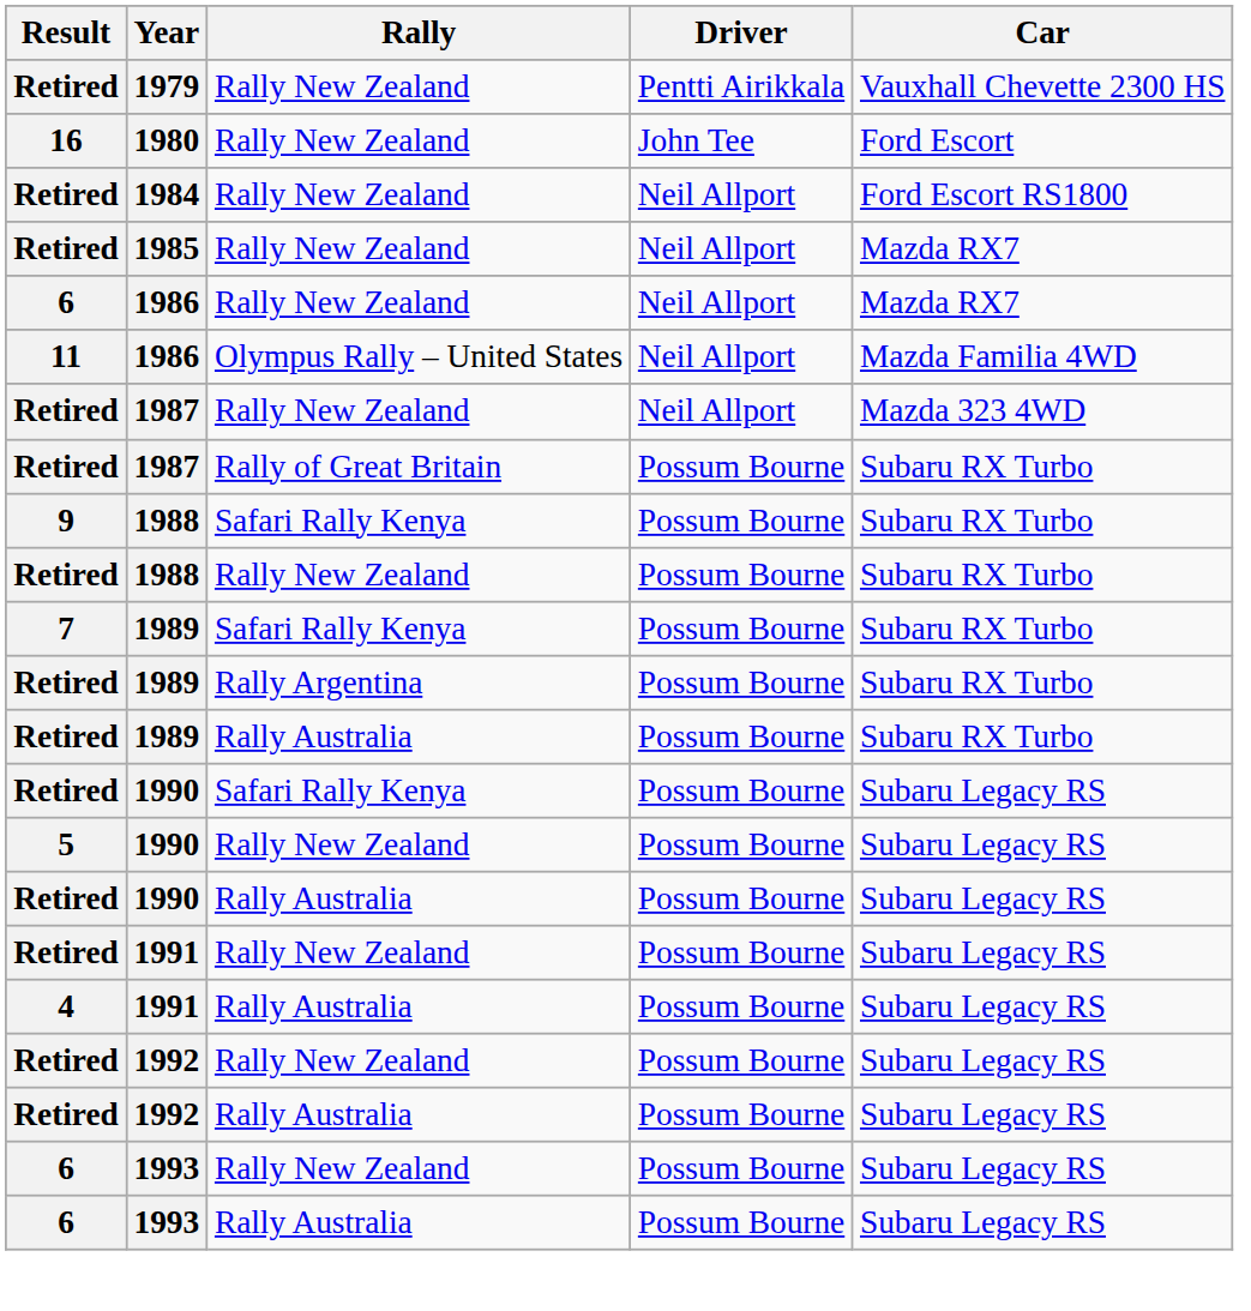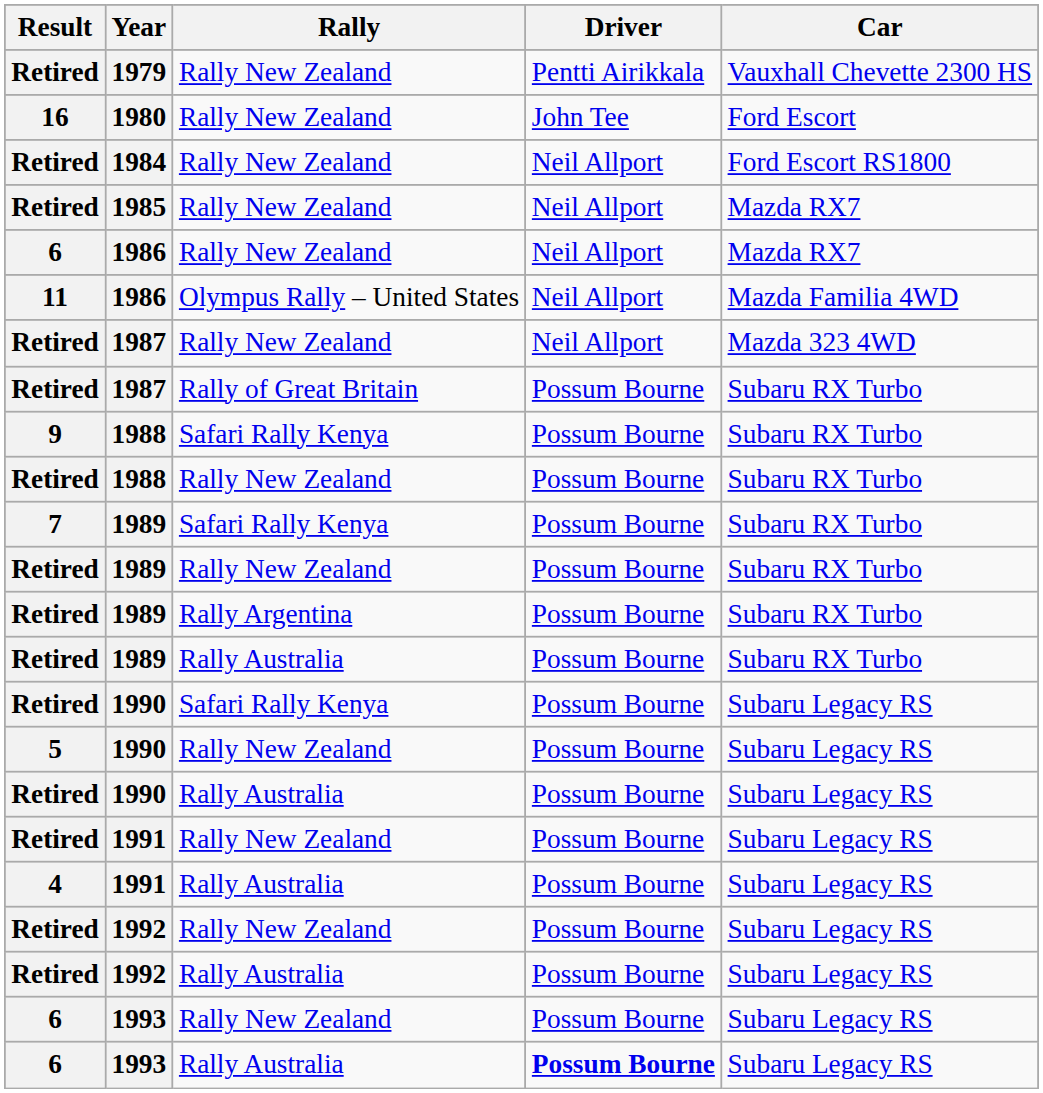+ row: Retired | 1989 | Rally New Zealand | Possum Bourne | Subaru RX Turbo
1993 / Rally Australia | Driver: normal -> bold
